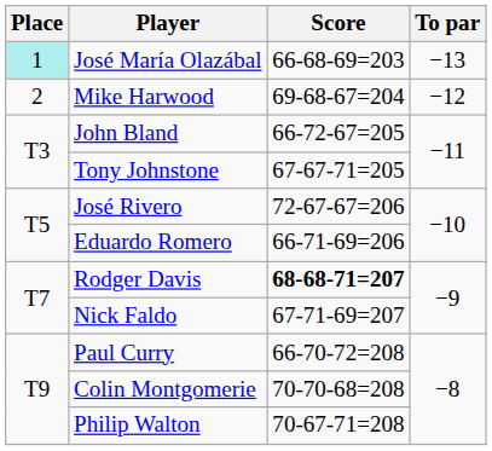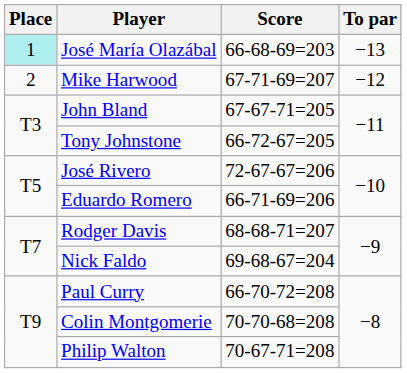Mike Harwood | Score: 69-68-67=204 -> 67-71-69=207
John Bland | Score: 66-72-67=205 -> 67-67-71=205
Tony Johnstone | Score: 67-67-71=205 -> 66-72-67=205
Rodger Davis | Score: bold -> normal
Nick Faldo | Score: 67-71-69=207 -> 69-68-67=204
